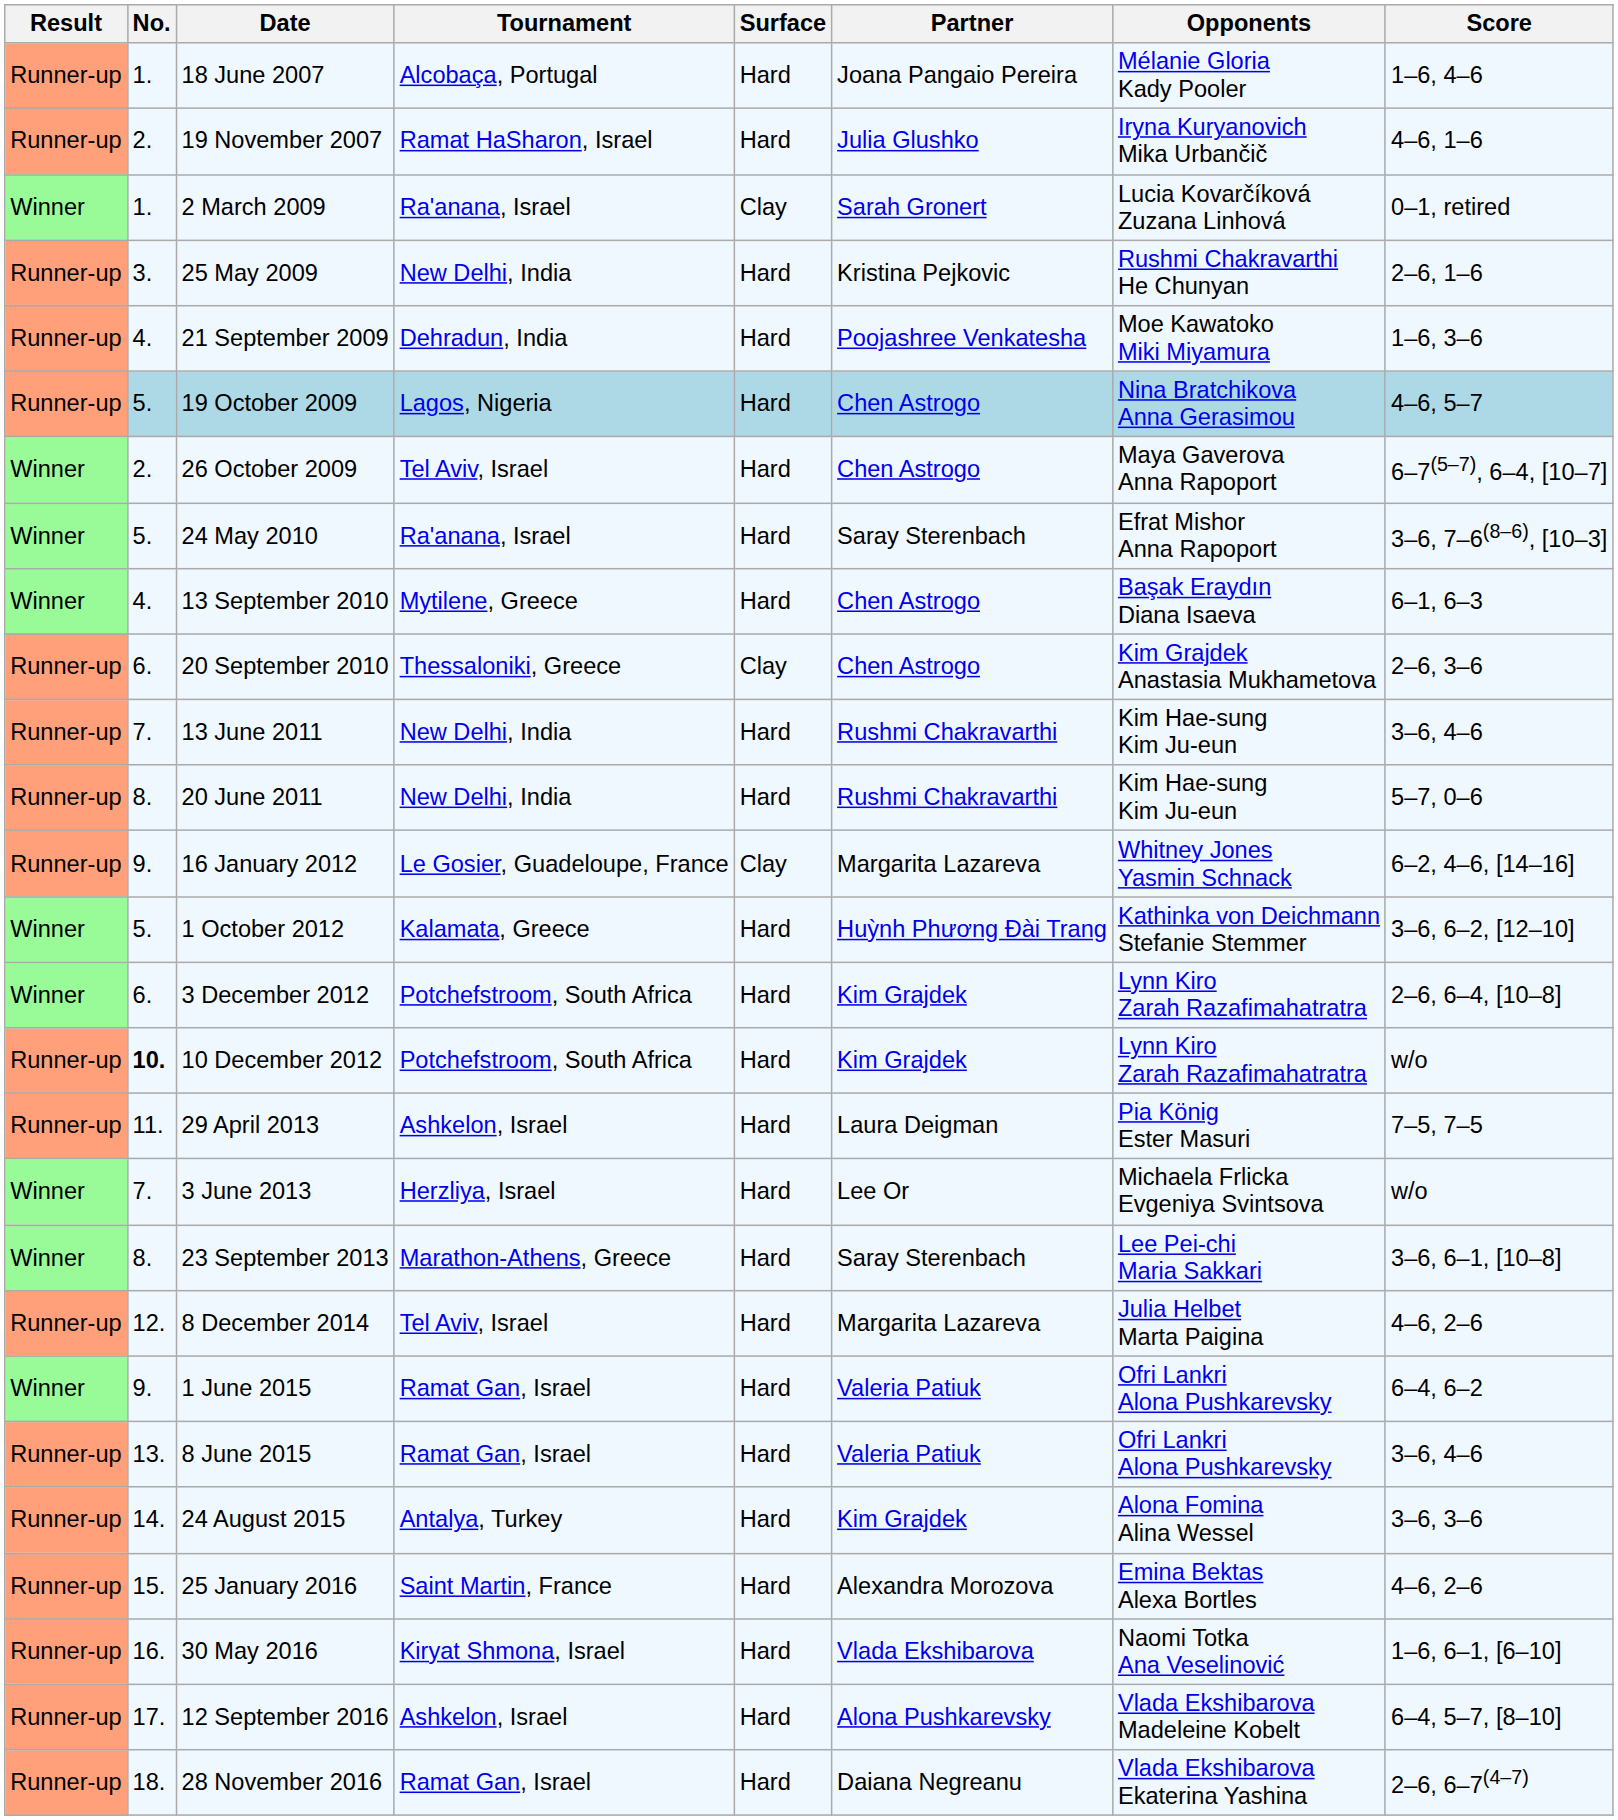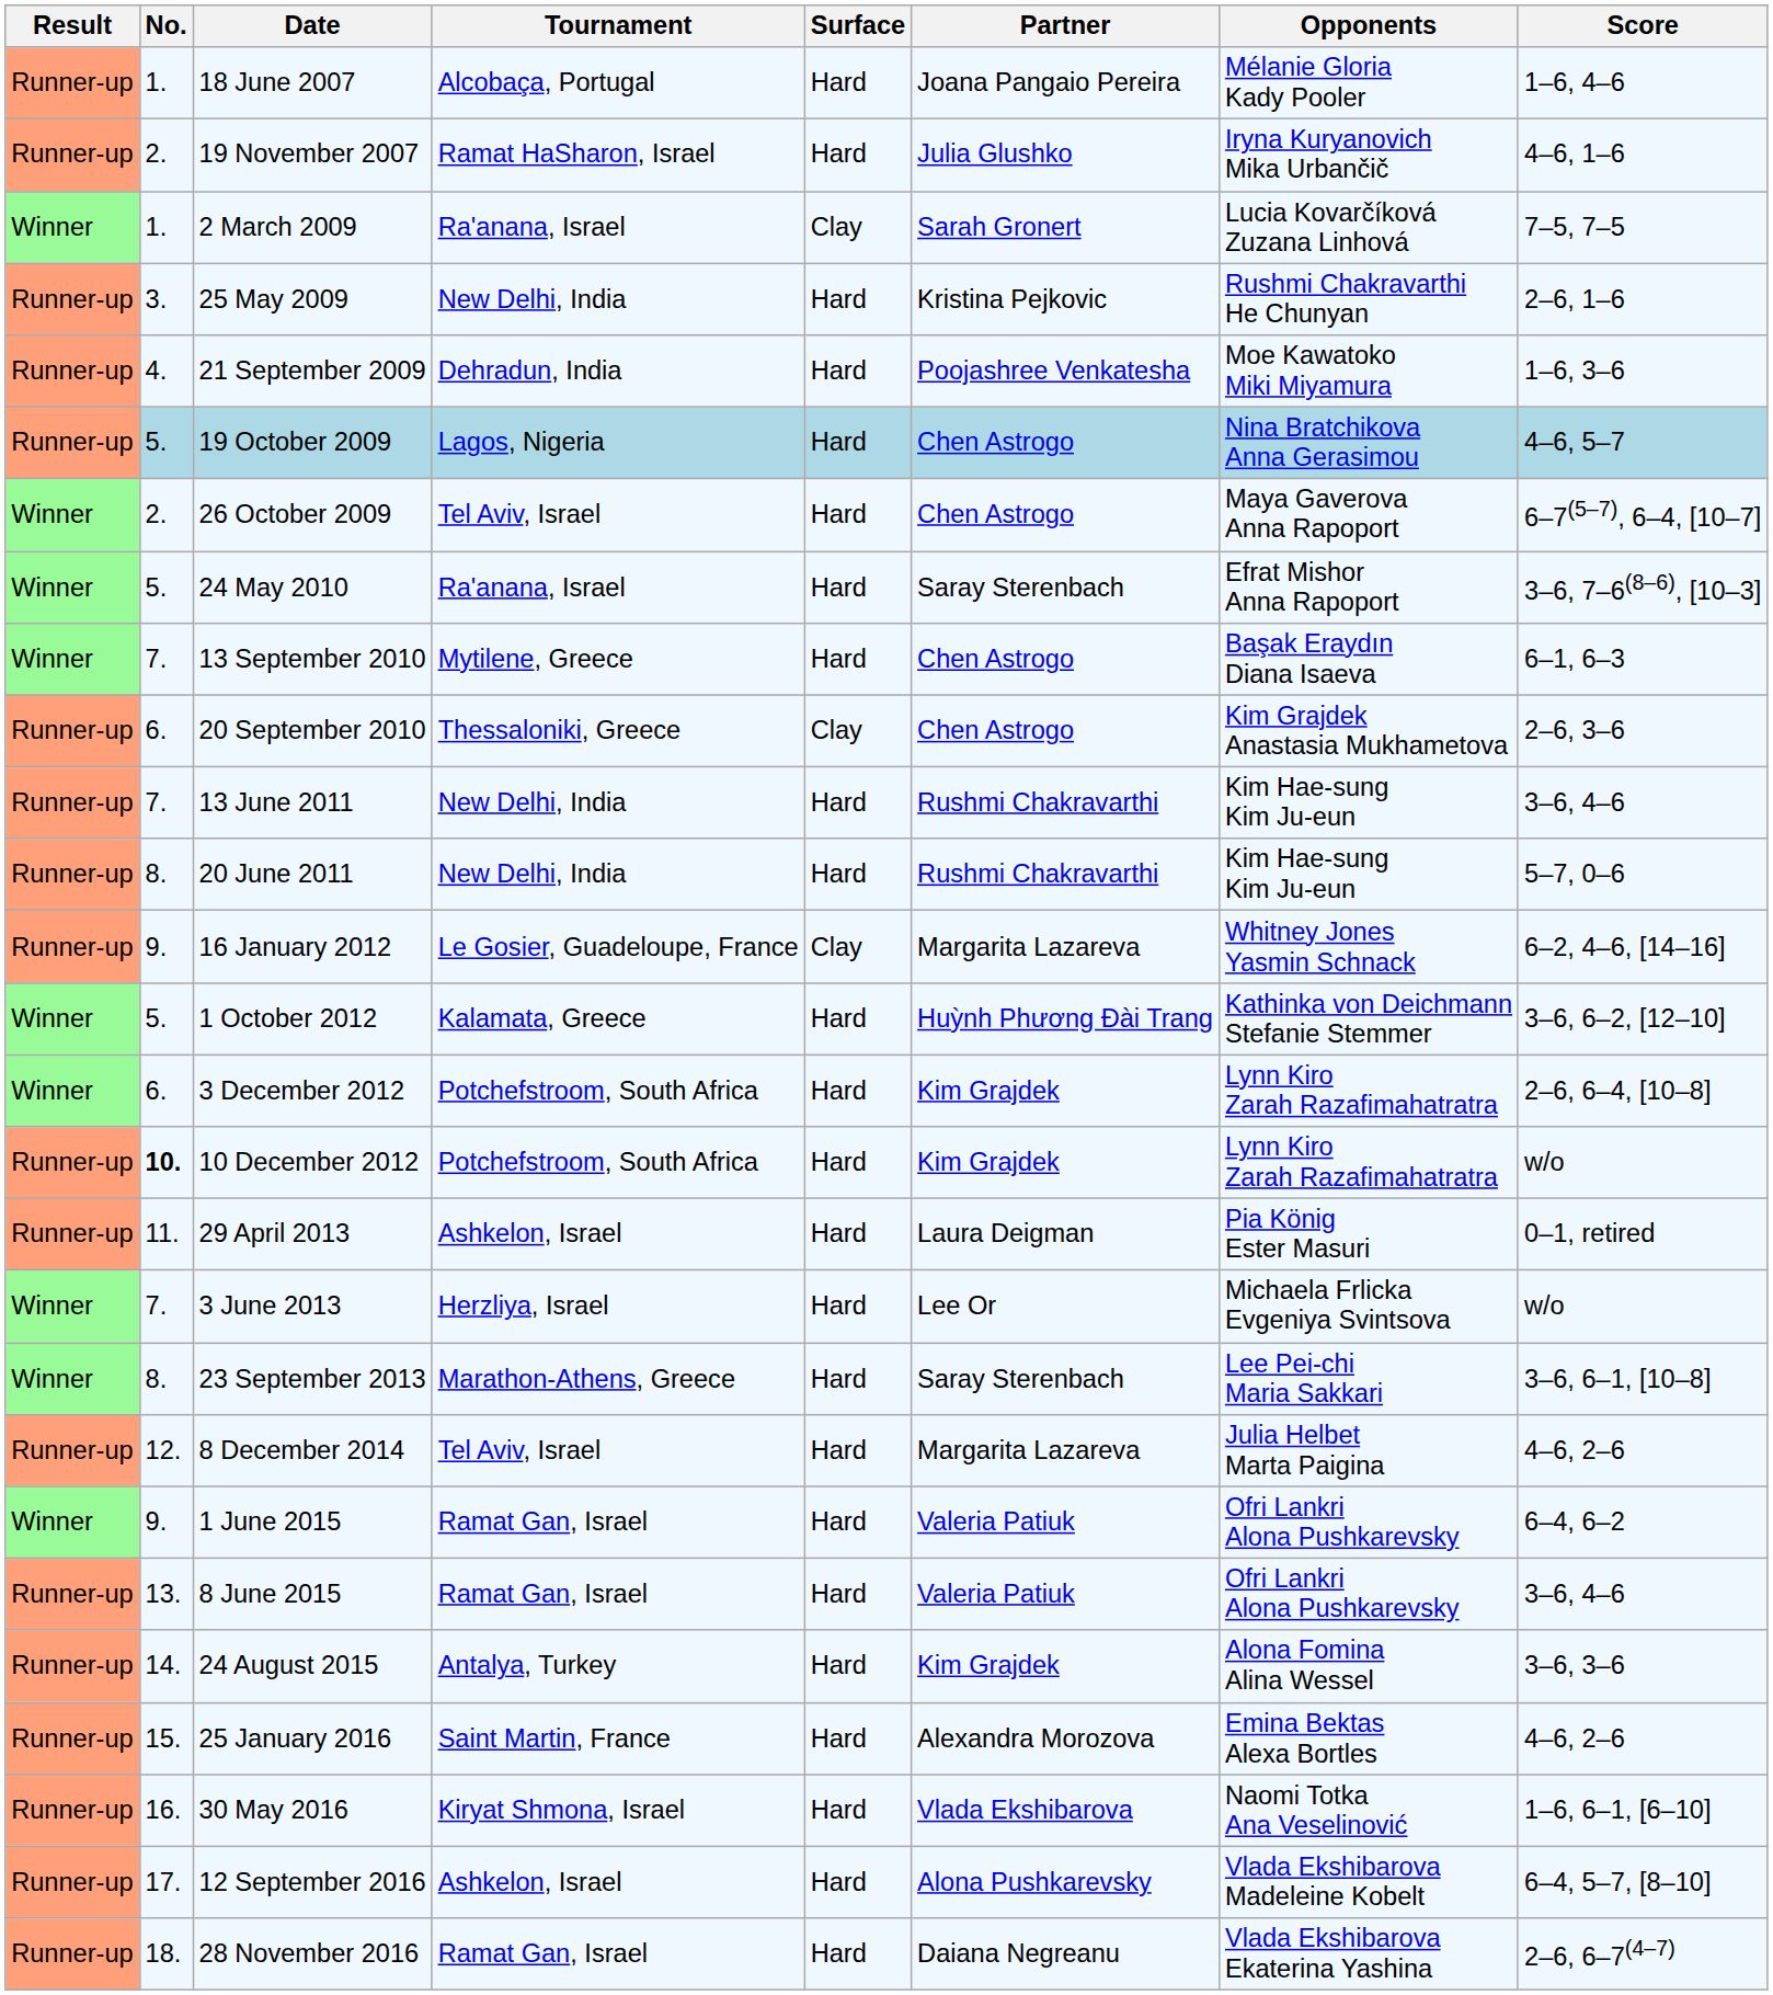2 March 2009 | Score: 0–1, retired -> 7–5, 7–5
13 September 2010 | No.: 4. -> 7.
29 April 2013 | Score: 7–5, 7–5 -> 0–1, retired
